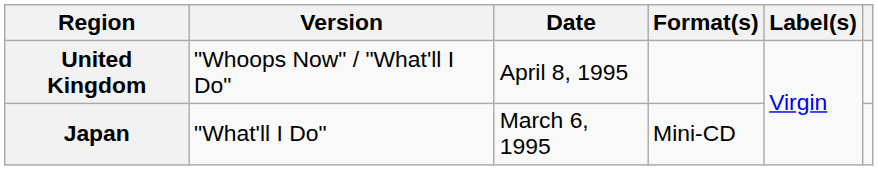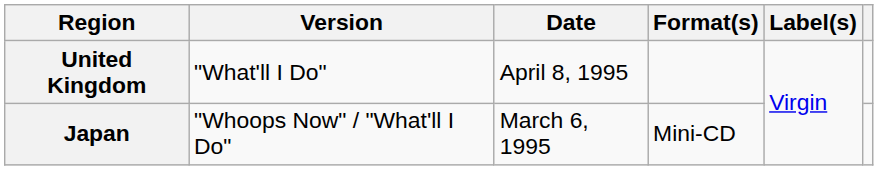United Kingdom | Version: "Whoops Now" / "What'll I Do" -> "What'll I Do"
Japan | Version: "What'll I Do" -> "Whoops Now" / "What'll I Do"
